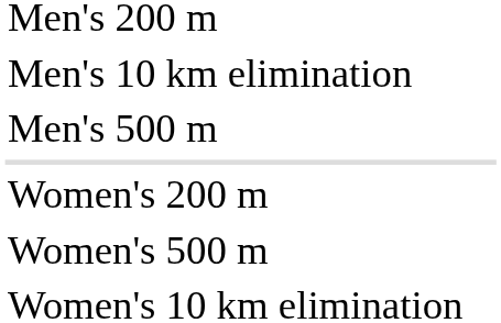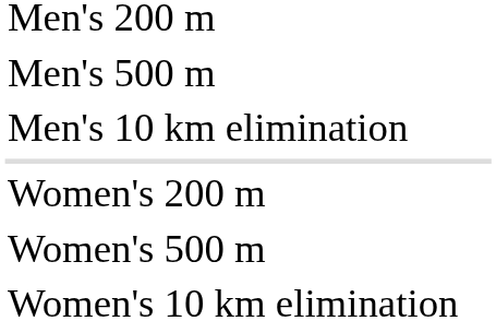rows swapped: Men's 500 m <-> Men's 10 km elimination
